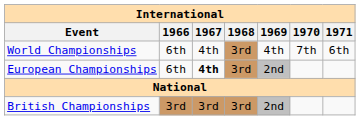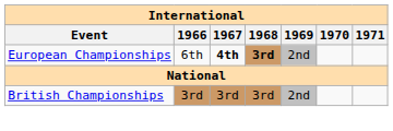- row: World Championships | 6th | 4th | 3rd | 4th | 7th | 6th
European Championships | 1968: normal -> bold
